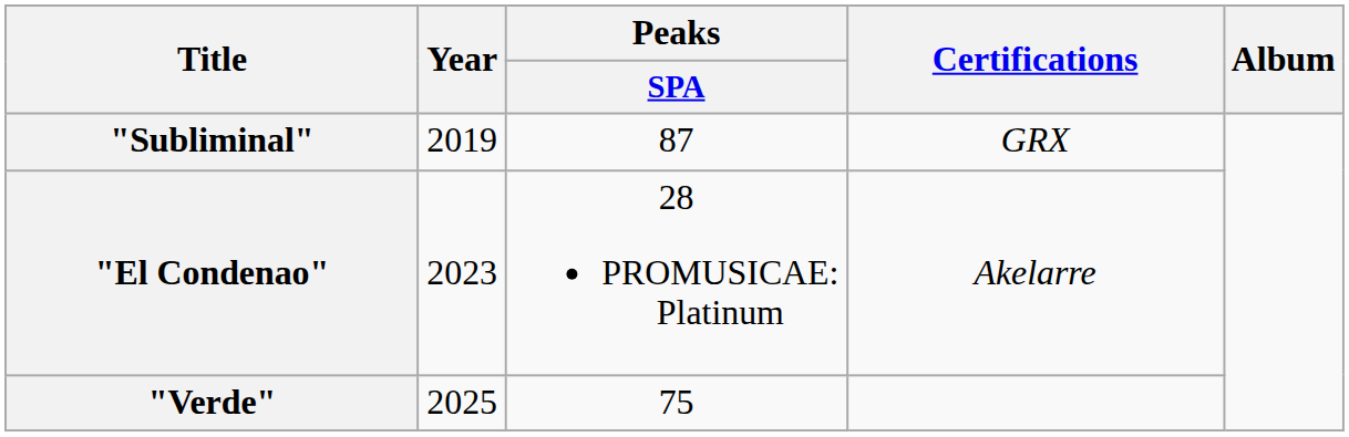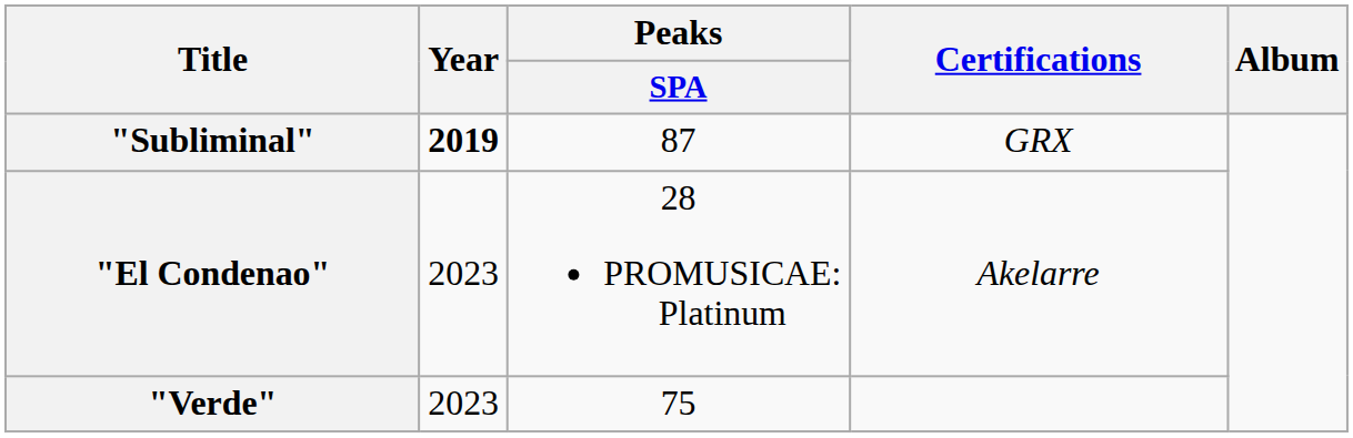"Subliminal" | Year: normal -> bold
"Verde" | Year: 2025 -> 2023
